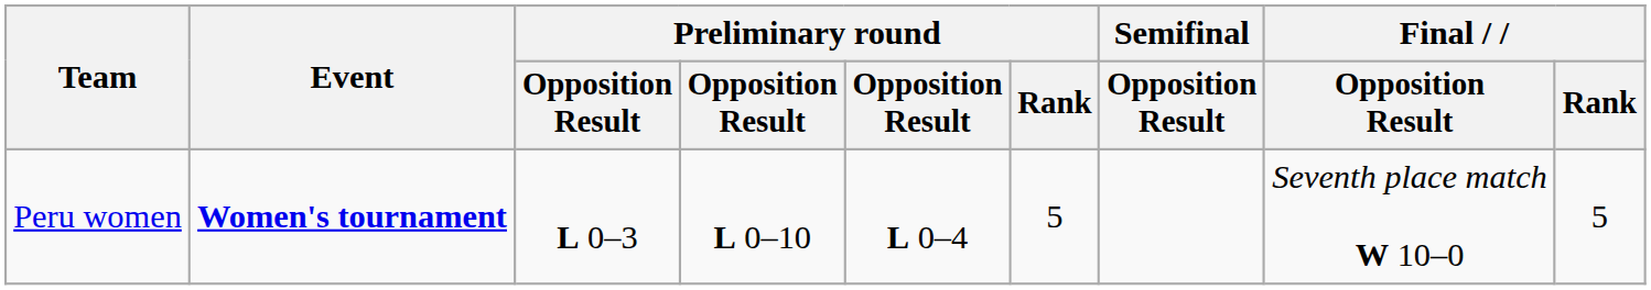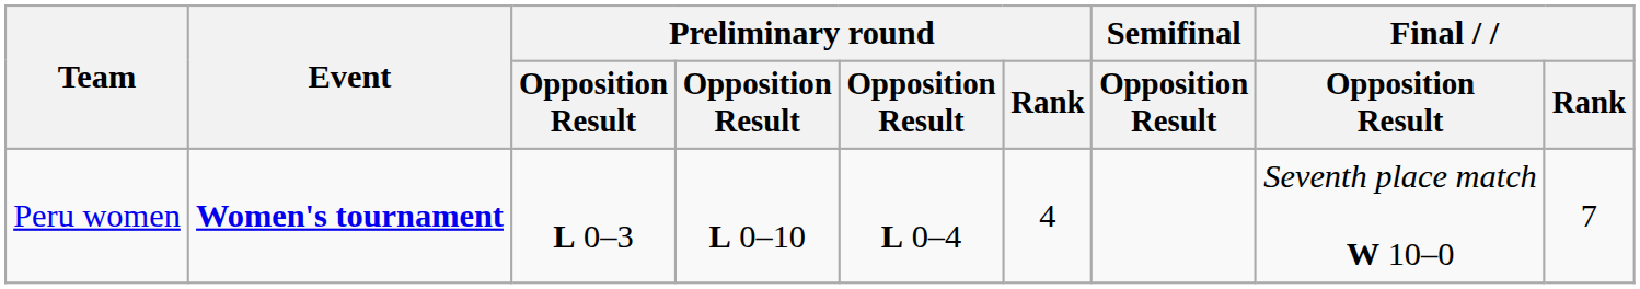Peru women | Preliminary round / Rank: 5 -> 4
Peru women | Final / Rank: 5 -> 7
